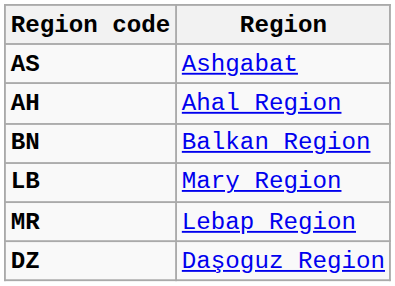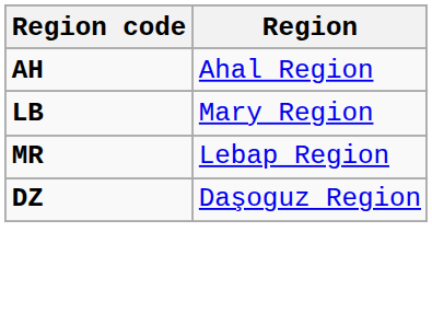- row: AS | Ashgabat
- row: BN | Balkan Region
